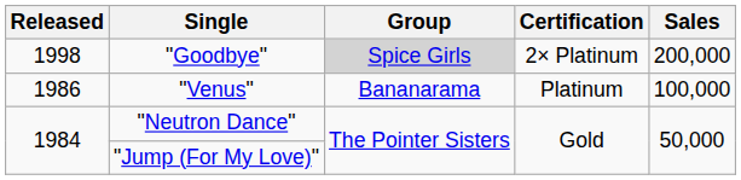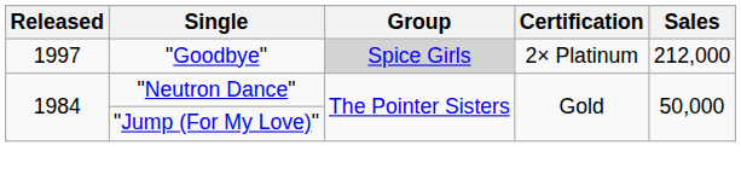"Goodbye" | Released: 1998 -> 1997
"Goodbye" | Sales: 200,000 -> 212,000
- row: 1986 | "Venus" | Bananarama | Platinum | 100,000
